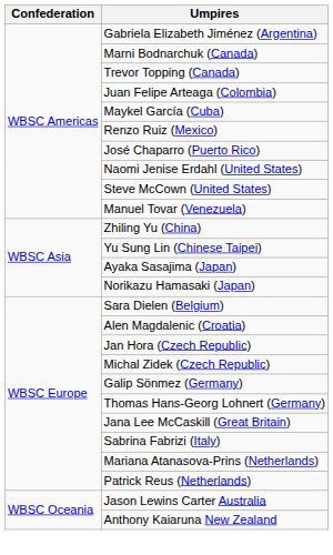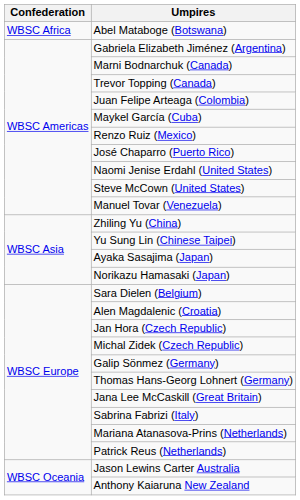+ row: WBSC Africa | Abel Mataboge (Botswana)
